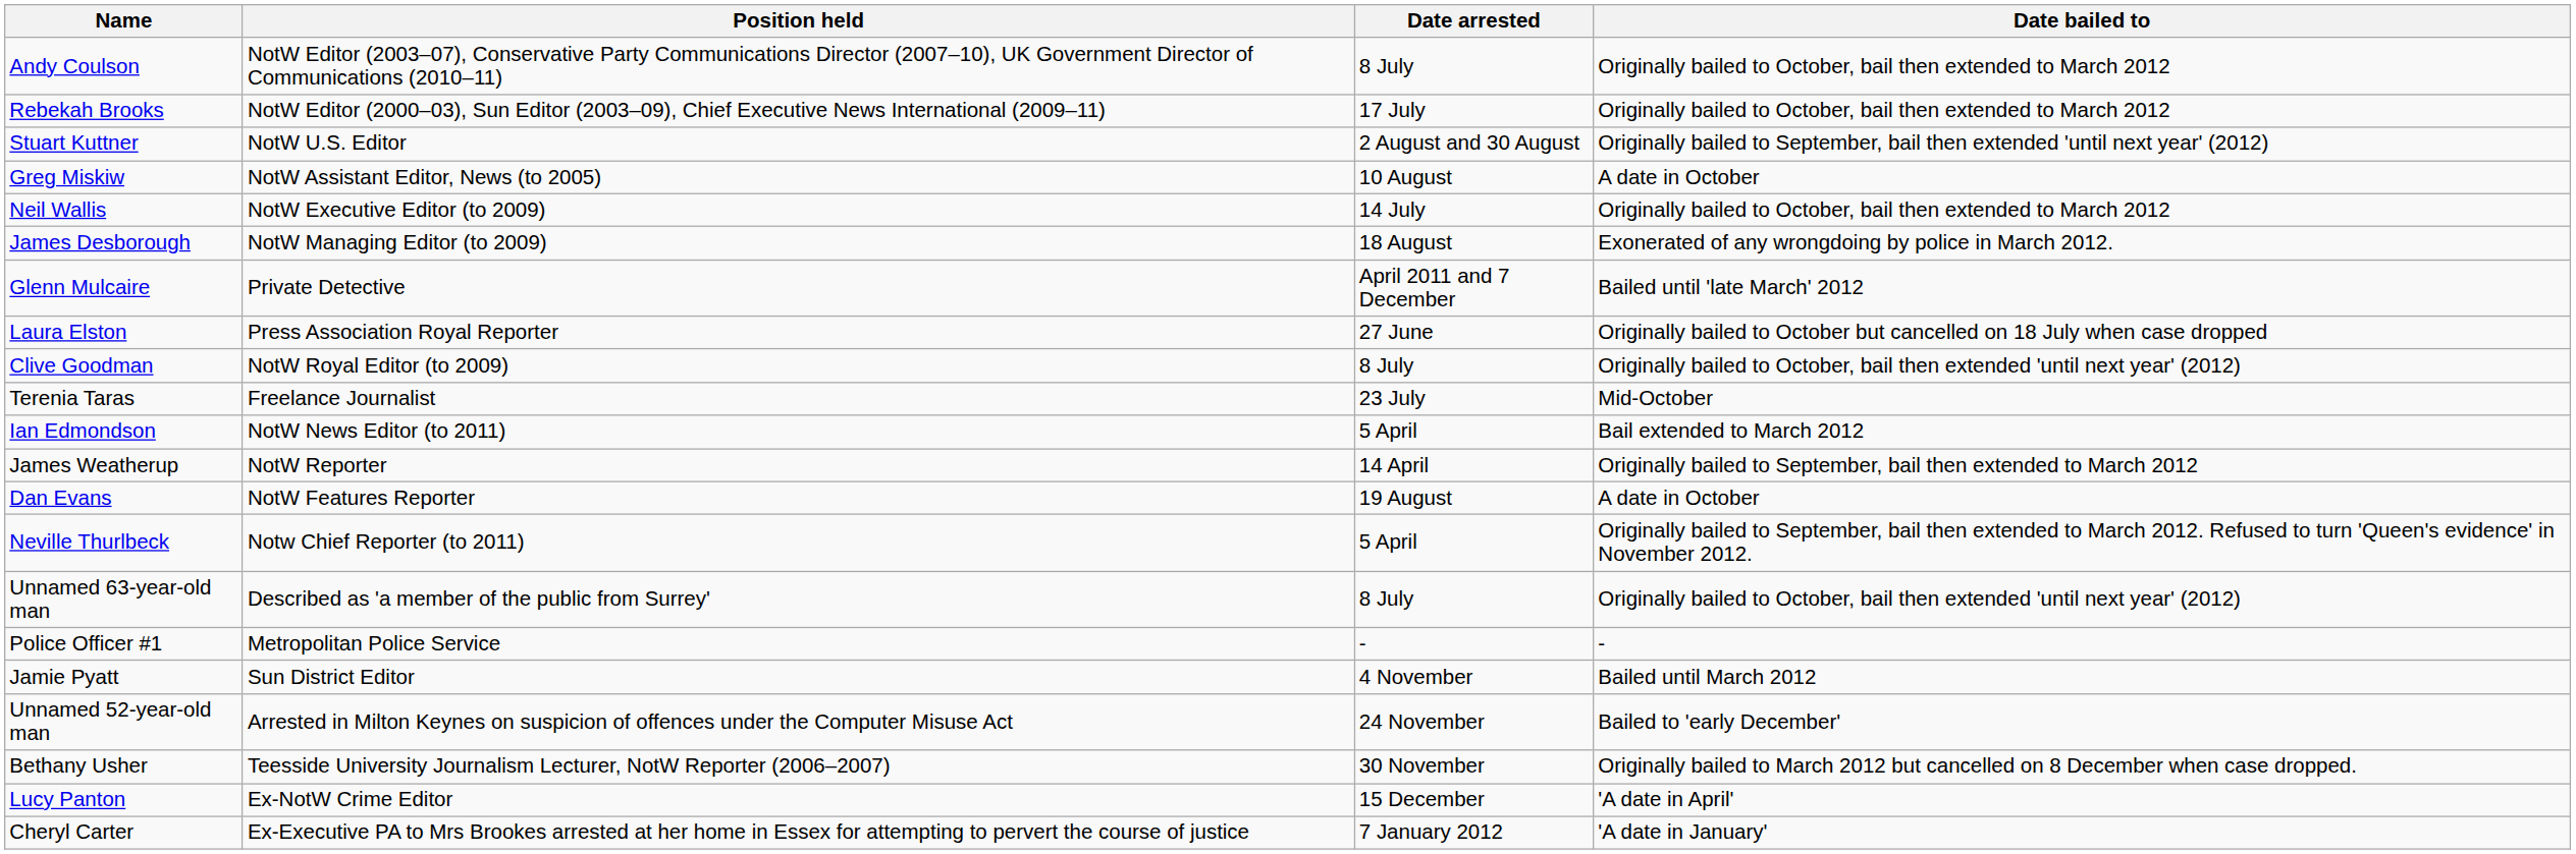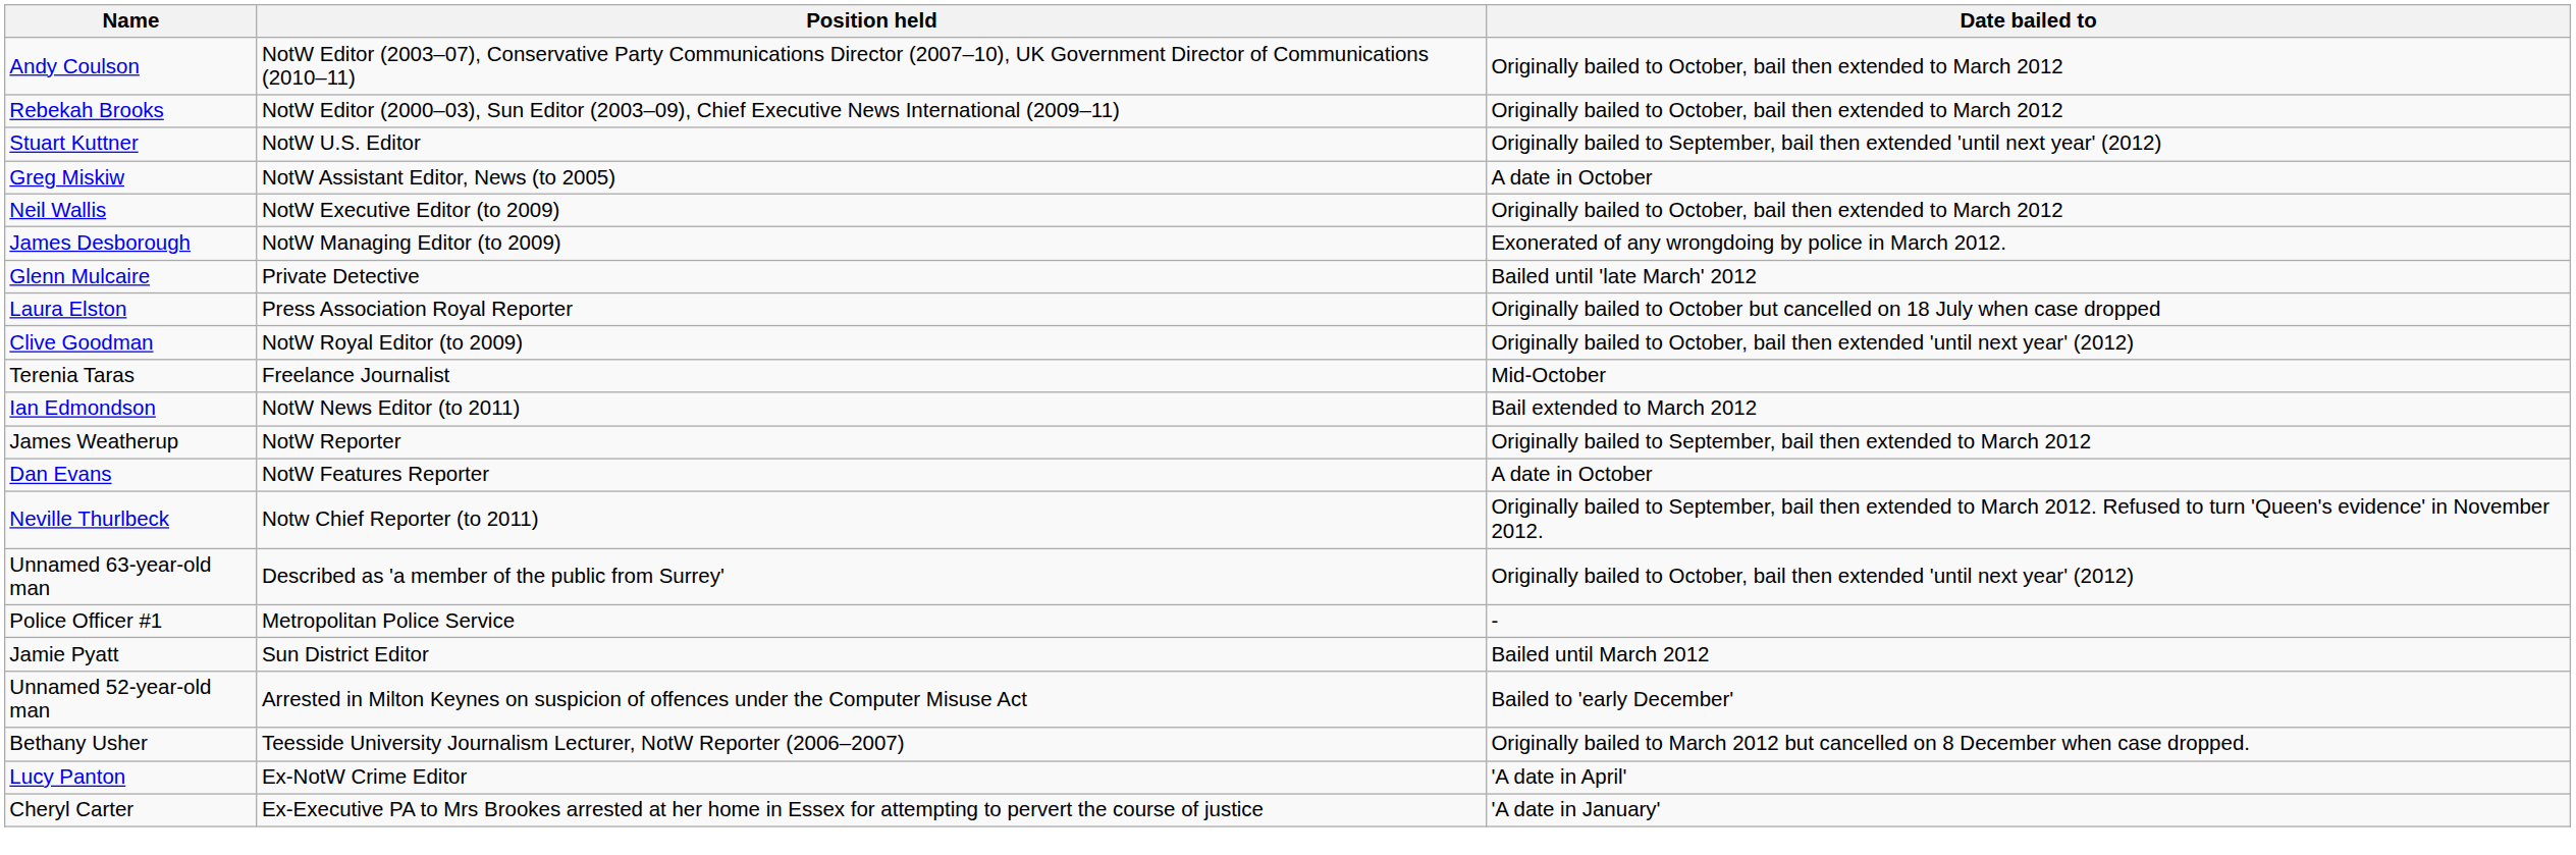- column: Date arrested | 8 July | 17 July | 2 August and 30 August | 10 August | 14 July | 18 August | April 2011 and 7 December | 27 June | 8 July | 23 July | 5 April | 14 April | 19 August | 5 April | 8 July | - | 4 November | 24 November | 30 November | 15 December | 7 January 2012
